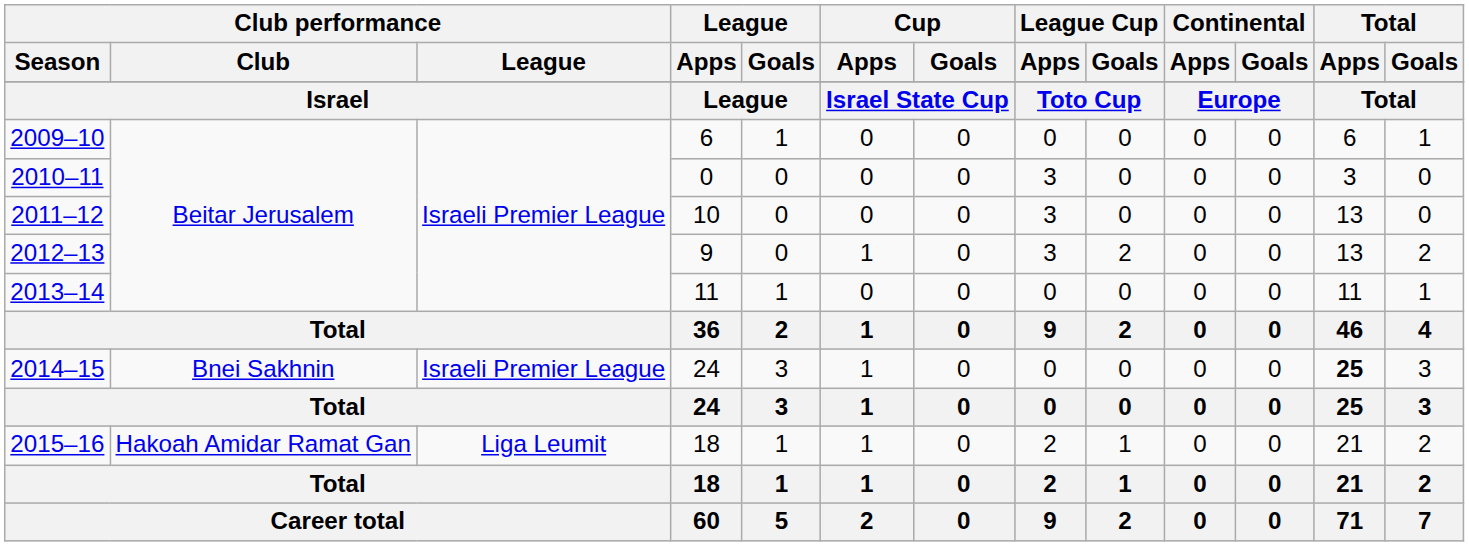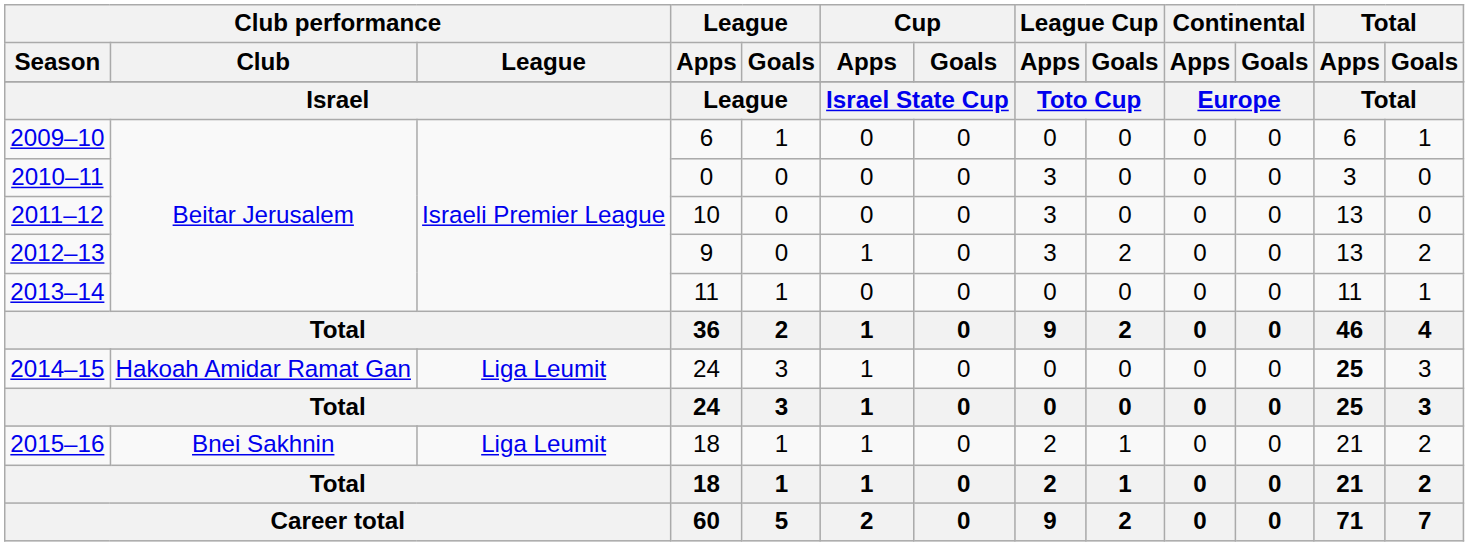2014–15 | Club performance / Club: Bnei Sakhnin -> Hakoah Amidar Ramat Gan
2014–15 | Club performance / League: Israeli Premier League -> Liga Leumit
2015–16 | Club performance / Club: Hakoah Amidar Ramat Gan -> Bnei Sakhnin
